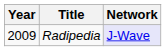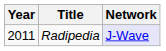Radipedia | Year: 2009 -> 2011
